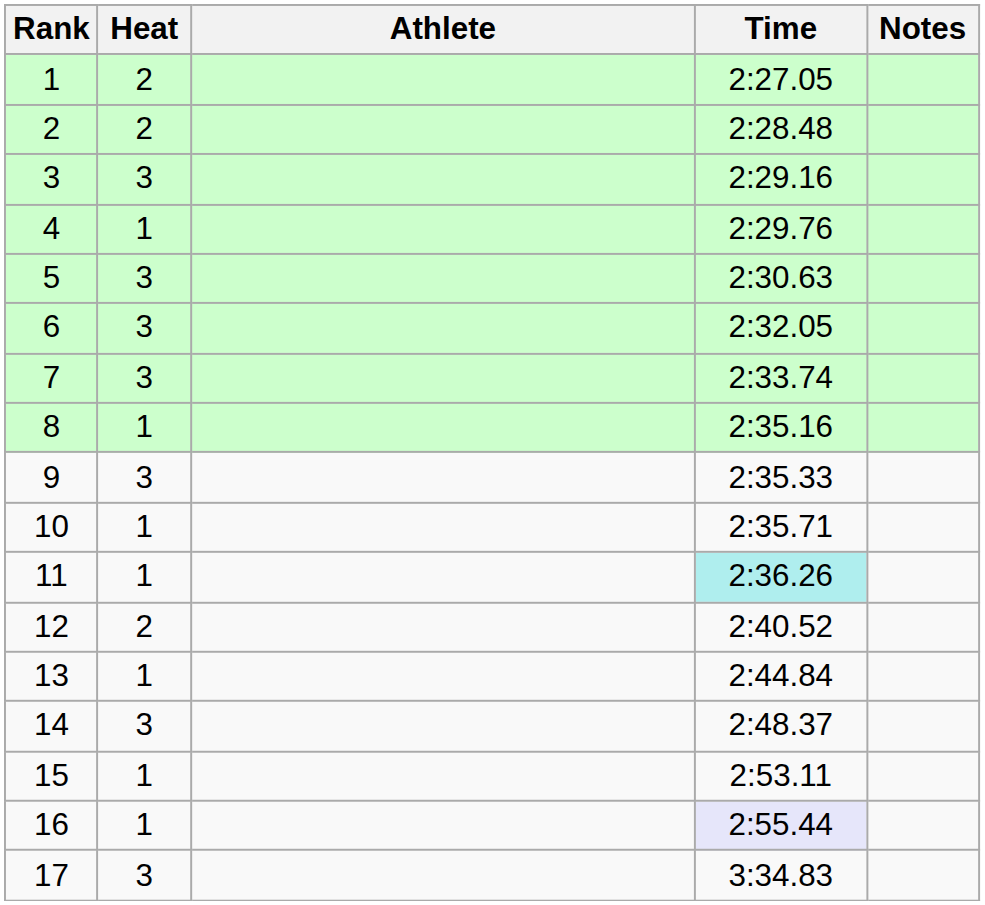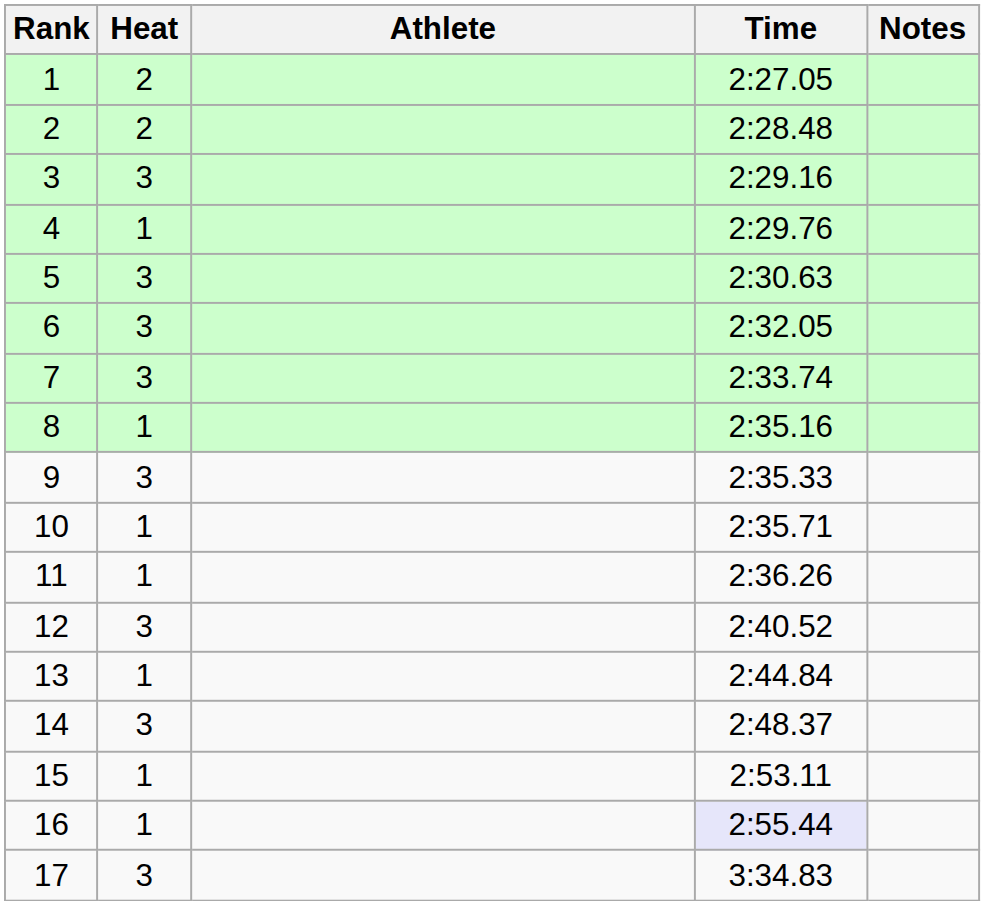11 | Time: paleturquoise background -> no background
12 | Heat: 2 -> 3
